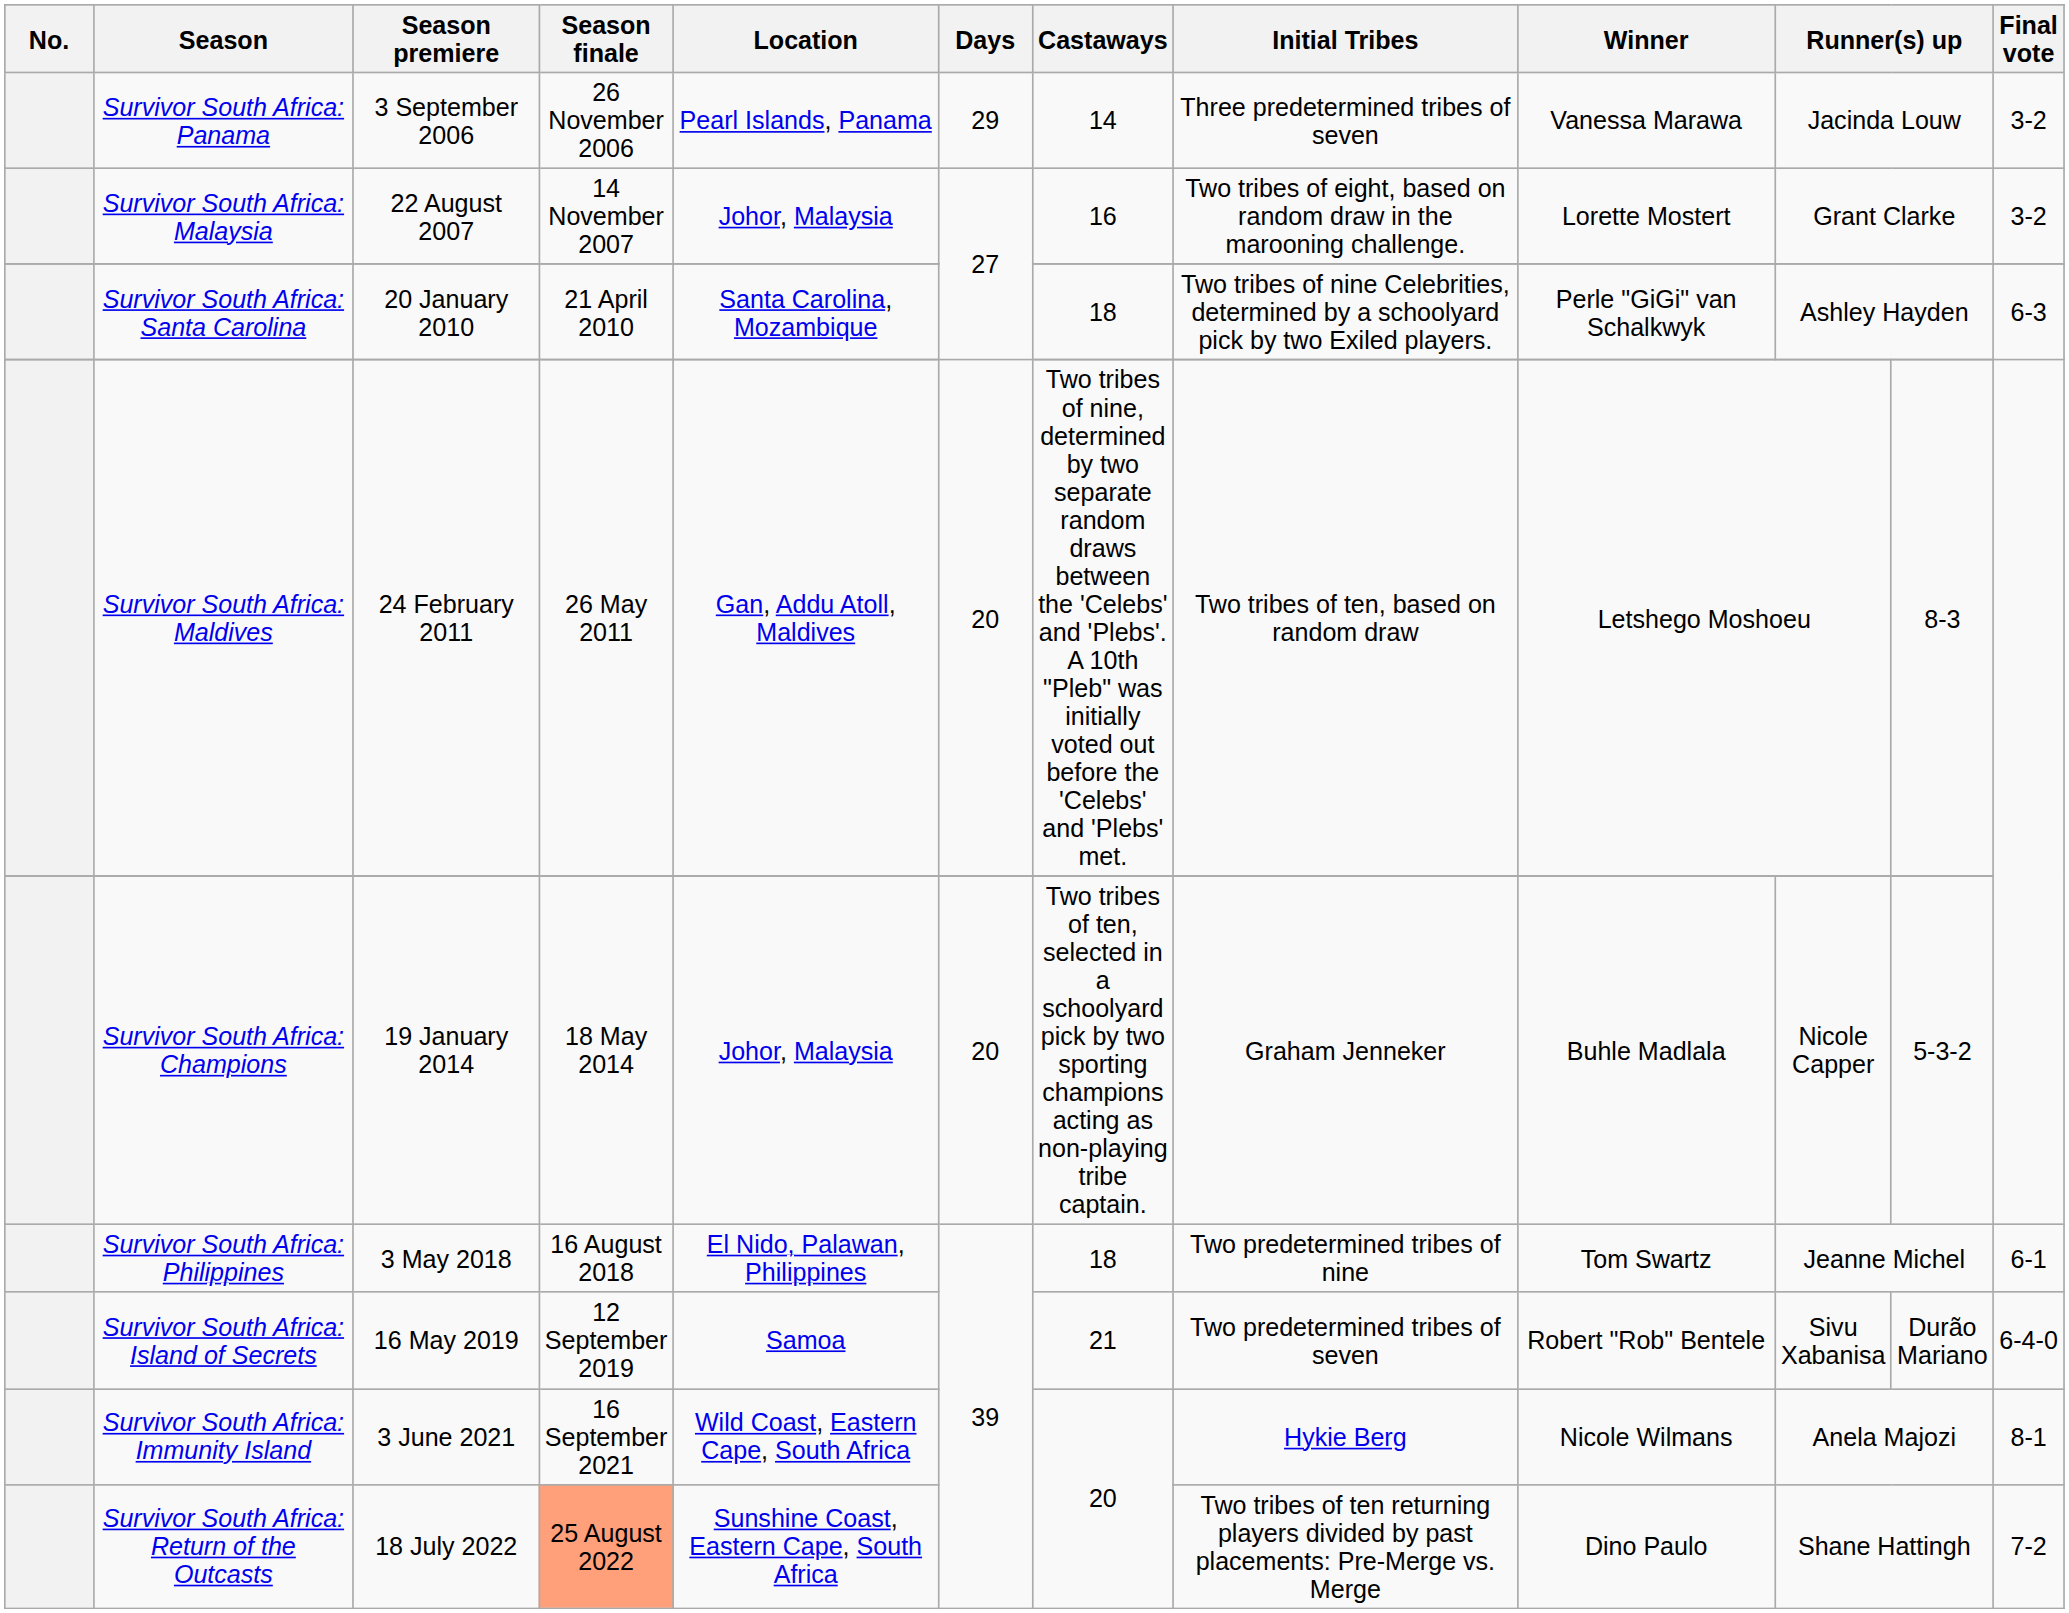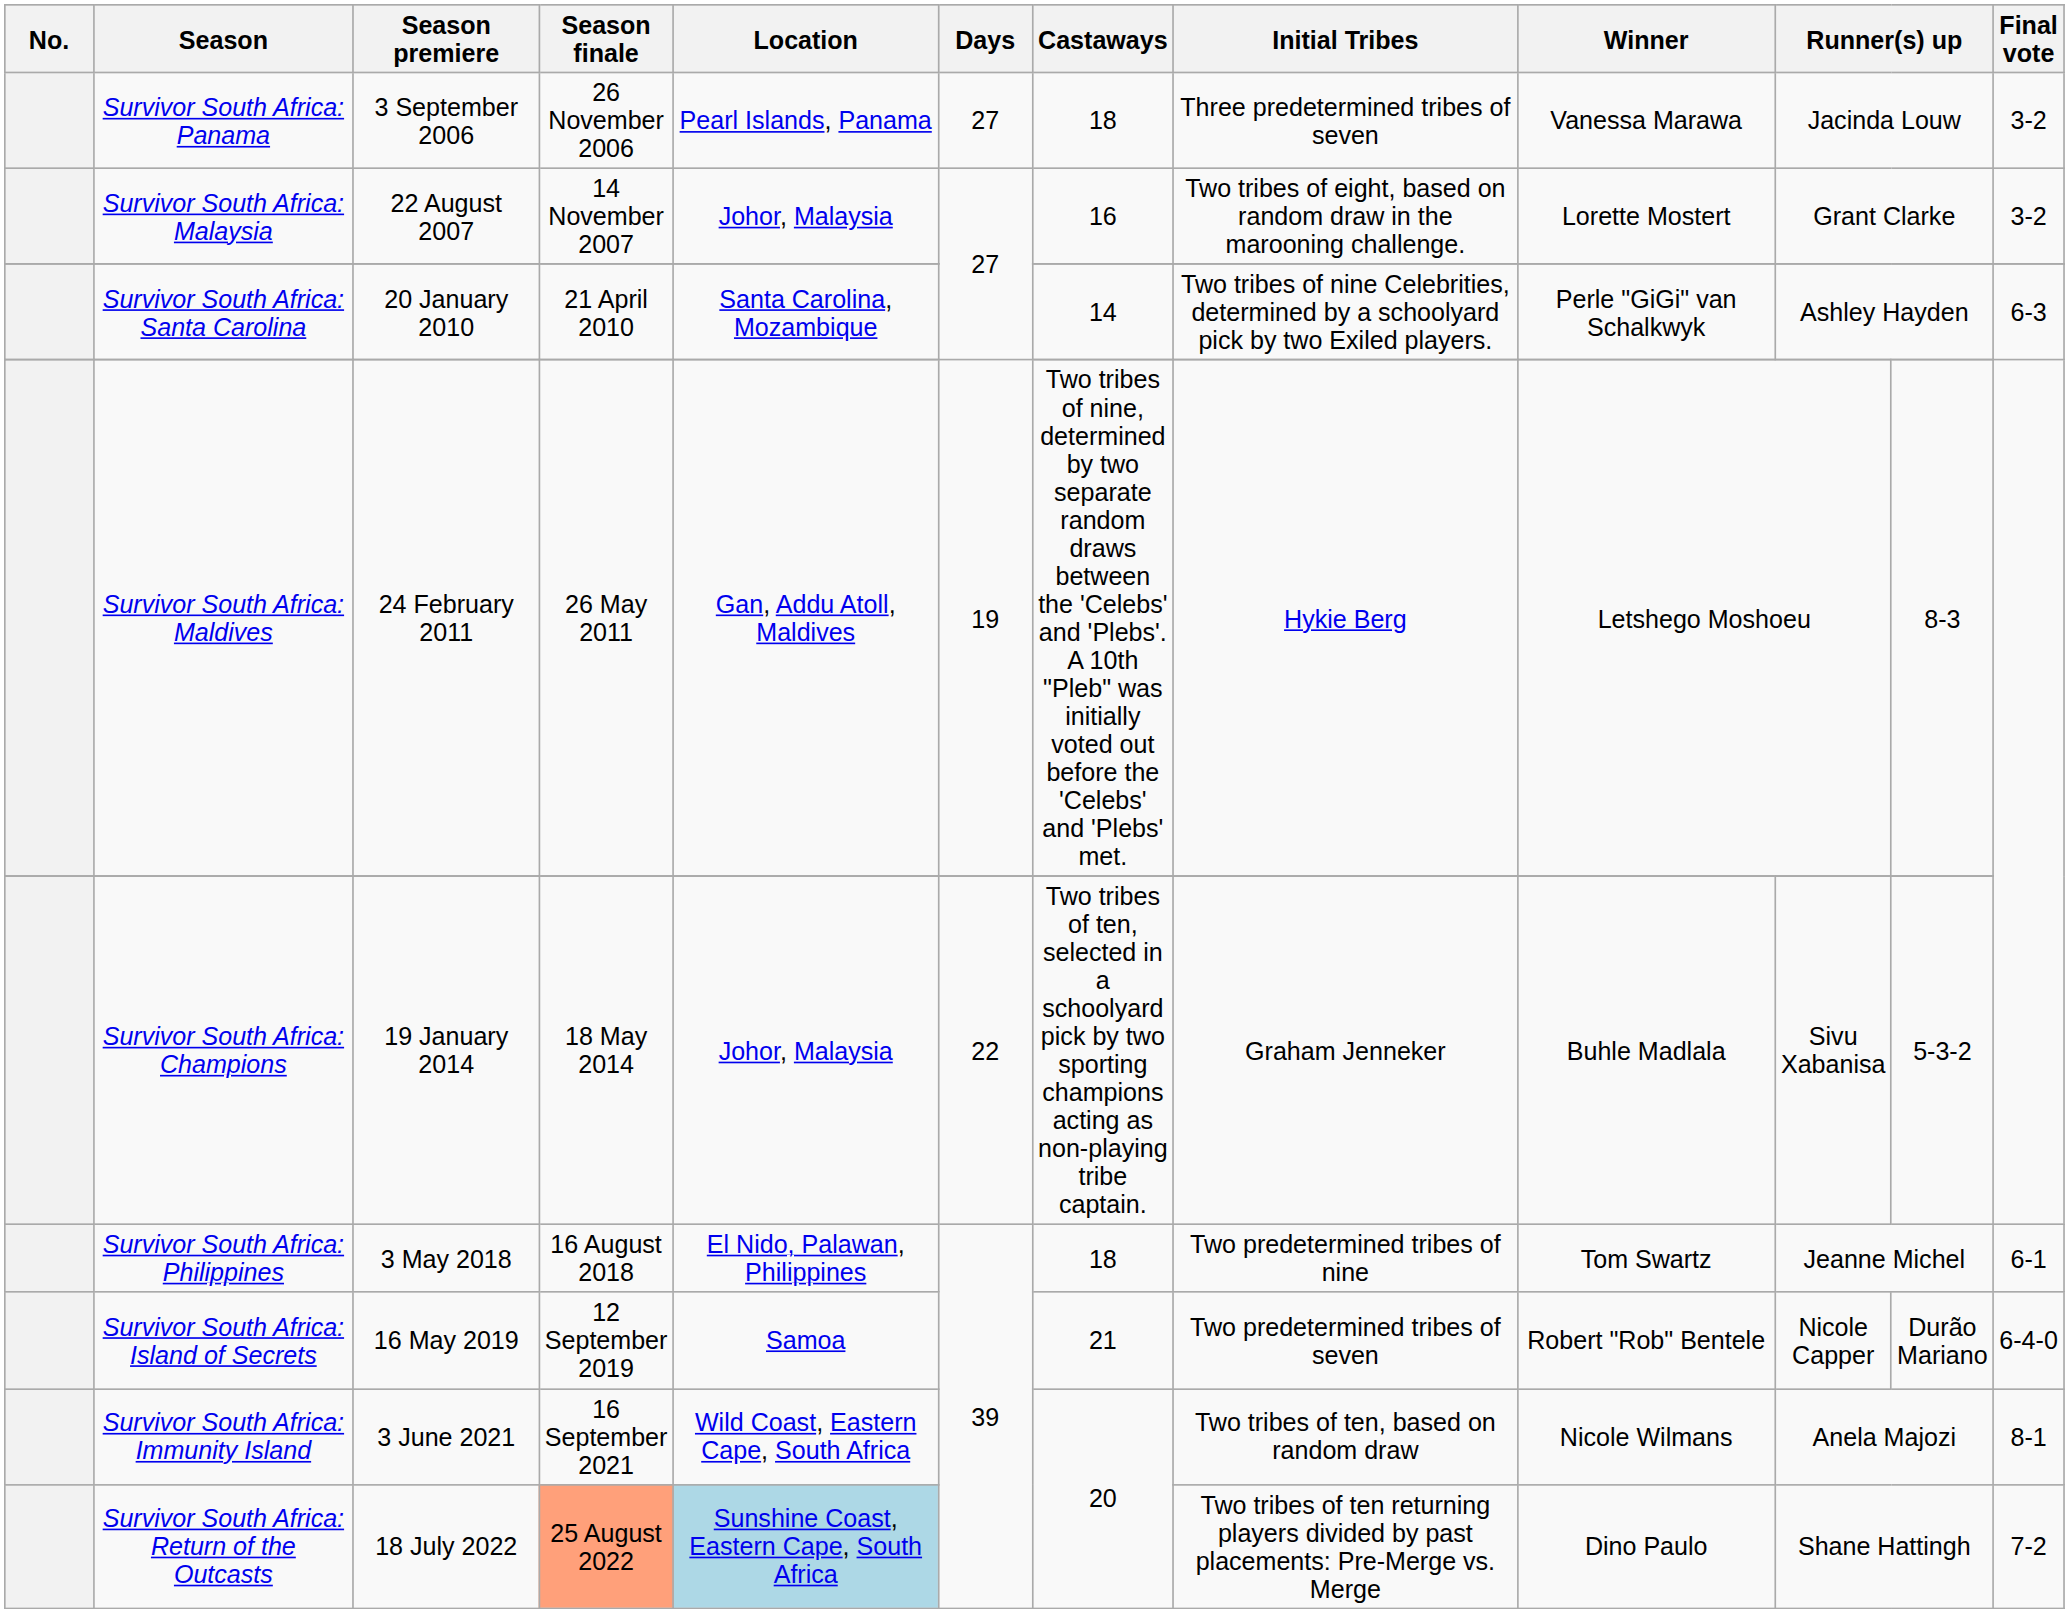Survivor South Africa: Panama | Days: 29 -> 27
Survivor South Africa: Panama | Castaways: 14 -> 18
Survivor South Africa: Santa Carolina | Castaways: 18 -> 14
Survivor South Africa: Maldives | Days: 20 -> 19
Survivor South Africa: Maldives | Initial Tribes: Two tribes of ten, based on random draw -> Hykie Berg
Survivor South Africa: Champions | Days: 20 -> 22
Survivor South Africa: Champions | column 10: Nicole Capper -> Sivu Xabanisa
Survivor South Africa: Island of Secrets | column 10: Sivu Xabanisa -> Nicole Capper
Survivor South Africa: Immunity Island | Initial Tribes: Hykie Berg -> Two tribes of ten, based on random draw
Survivor South Africa: Return of the Outcasts | Location: no background -> lightblue background
